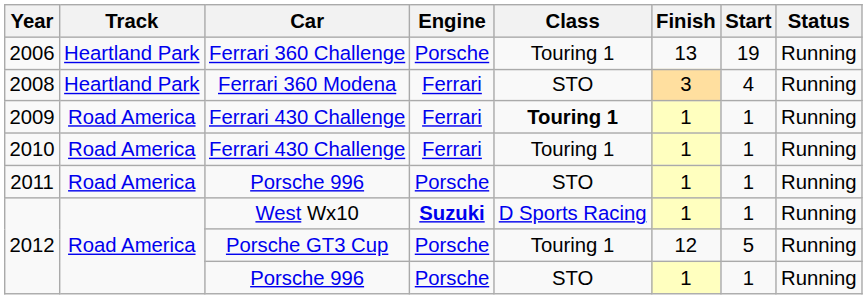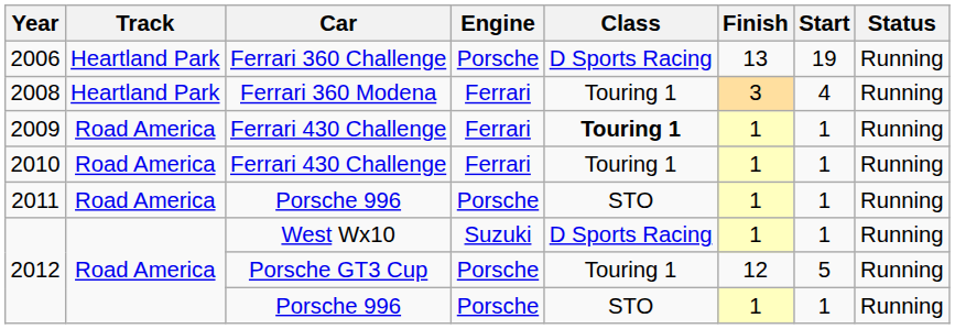2006 | Class: Touring 1 -> D Sports Racing
2008 | Class: STO -> Touring 1
2012 / West Wx10 | Engine: bold -> normal
